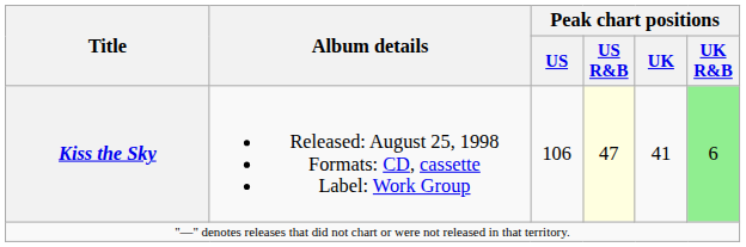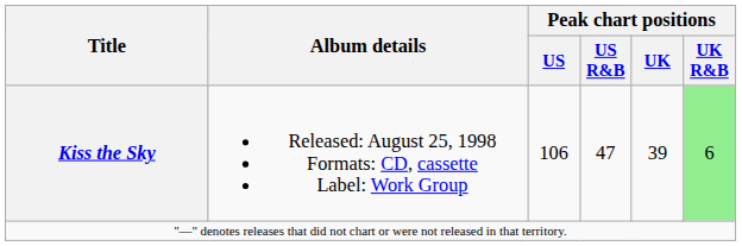Kiss the Sky | Peak chart positions / US R&B: lightyellow background -> no background
Kiss the Sky | Peak chart positions / UK: 41 -> 39
